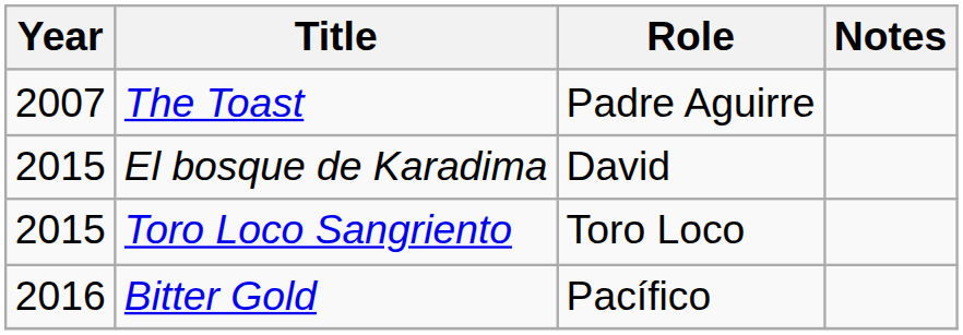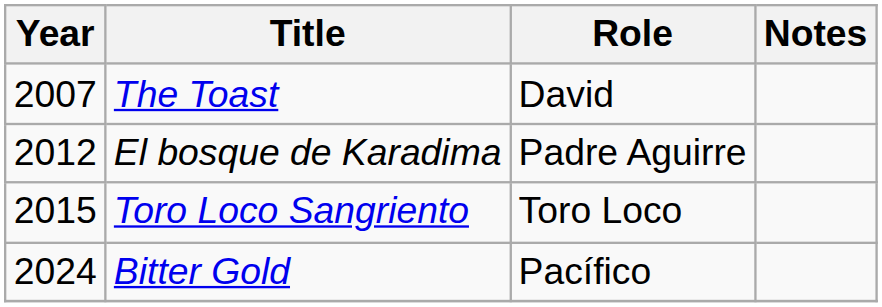The Toast | Role: Padre Aguirre -> David
El bosque de Karadima | Year: 2015 -> 2012
El bosque de Karadima | Role: David -> Padre Aguirre
Bitter Gold | Year: 2016 -> 2024
